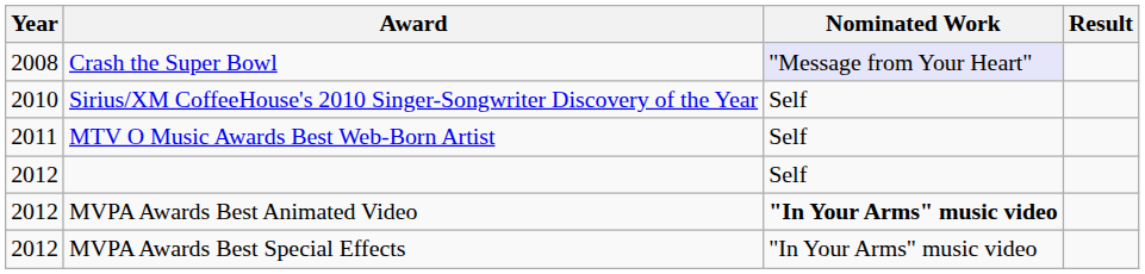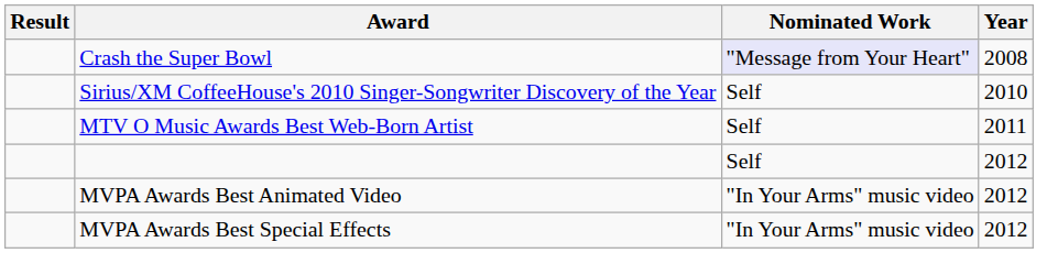columns swapped: Year <-> Result
MVPA Awards Best Animated Video | Nominated Work: bold -> normal
